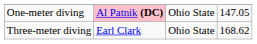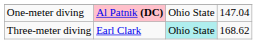One-meter diving | column 4: 147.05 -> 147.04
Three-meter diving | column 3: no background -> paleturquoise background
